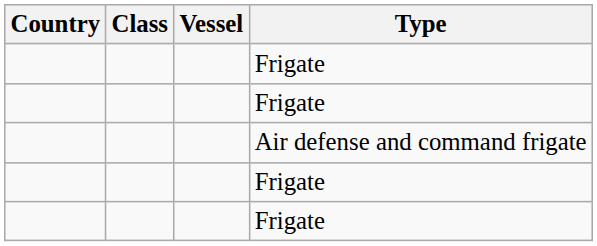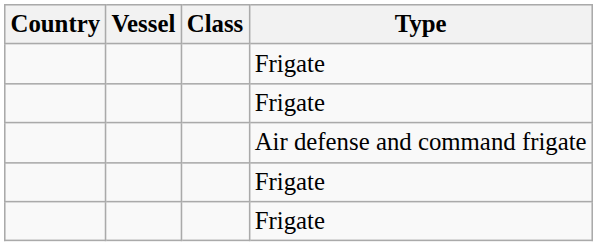columns swapped: Vessel <-> Class
